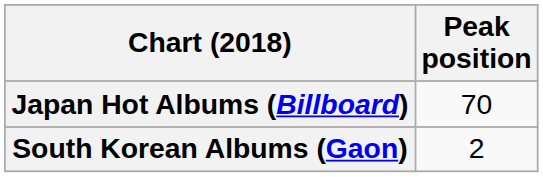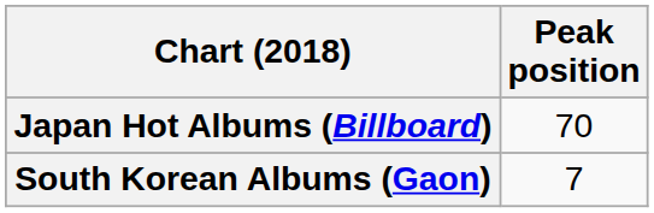South Korean Albums (Gaon) | Peak position: 2 -> 7
